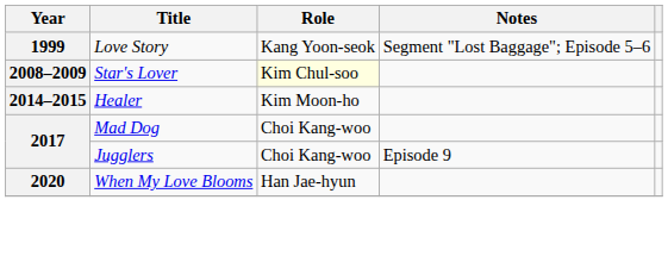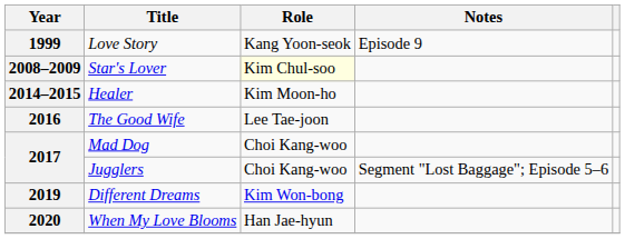Love Story | Notes: Segment "Lost Baggage"; Episode 5–6 -> Episode 9
+ row: 2016 | The Good Wife | Lee Tae-joon
Jugglers | Notes: Episode 9 -> Segment "Lost Baggage"; Episode 5–6
+ row: 2019 | Different Dreams | Kim Won-bong
